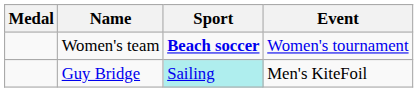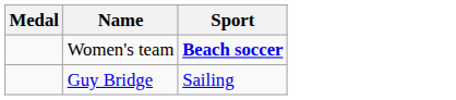- column: Event | Women's tournament | Men's KiteFoil
Guy Bridge | Sport: paleturquoise background -> no background
